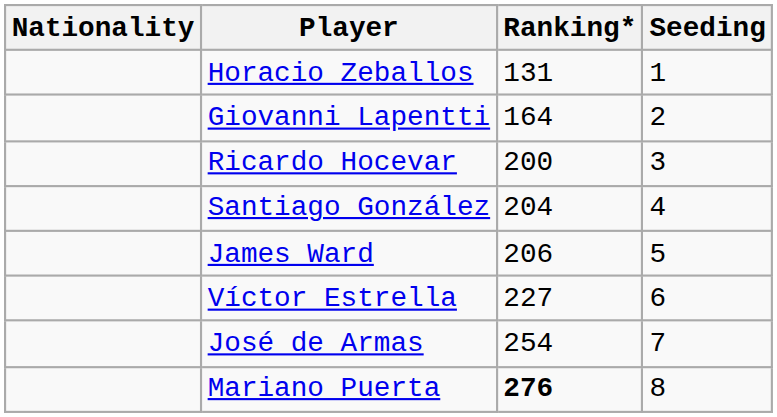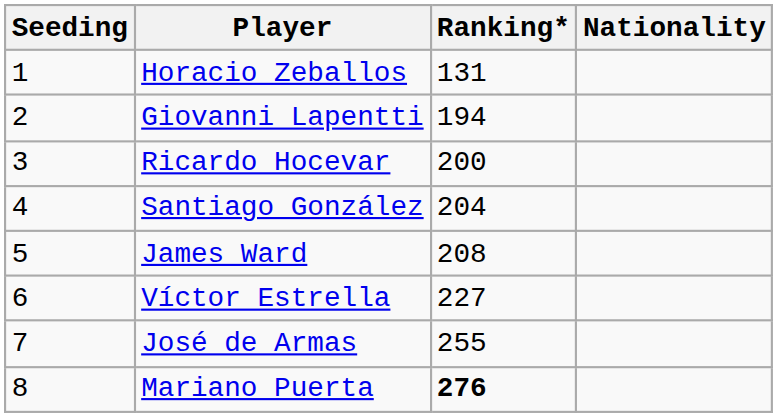columns swapped: Nationality <-> Seeding
Giovanni Lapentti | Ranking*: 164 -> 194
James Ward | Ranking*: 206 -> 208
José de Armas | Ranking*: 254 -> 255
